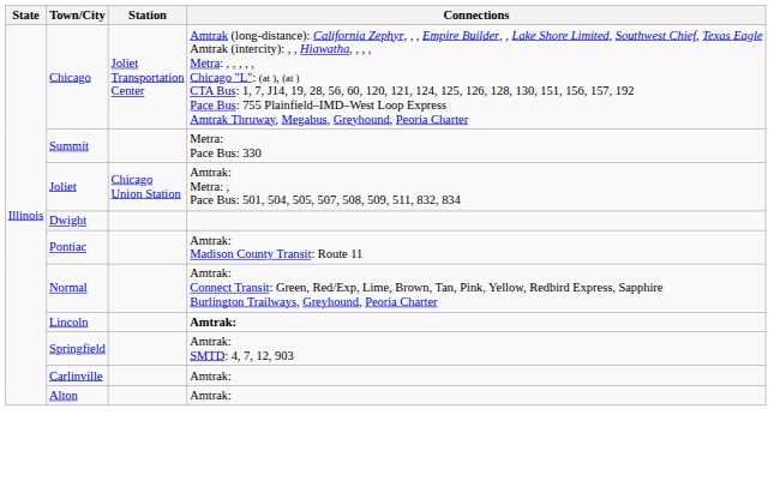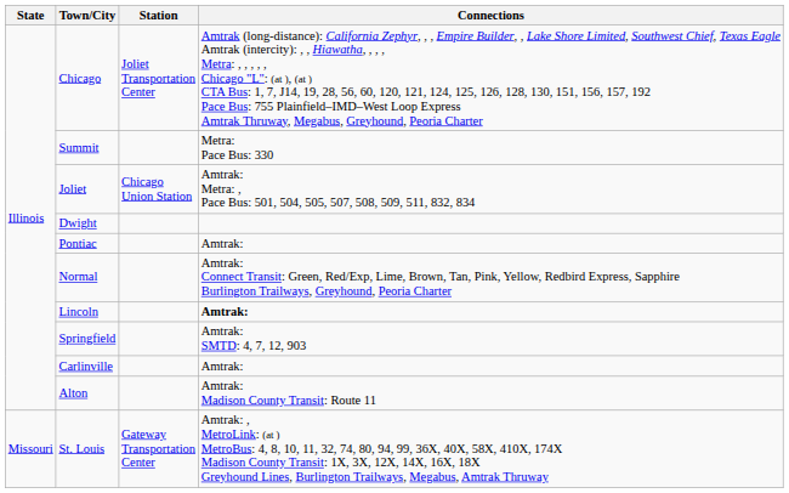Pontiac | Connections: Amtrak: Madison County Transit: Route 11 -> Amtrak:
Alton | Connections: Amtrak: -> Amtrak: Madison County Transit: Route 11
+ row: Missouri | St. Louis | Gateway Transportation Center | Amtrak: , MetroLink: (at ) MetroBus: 4, 8, 10, 11, 32, 74, 80, 94, 99, 36X, 40X, 58X, 410X, 174X Madison County Transit: 1X, 3X, 12X, 14X, 16X, 18X Greyhound Lines, Burlington Trailways, Megabus, Amtrak Thruway
